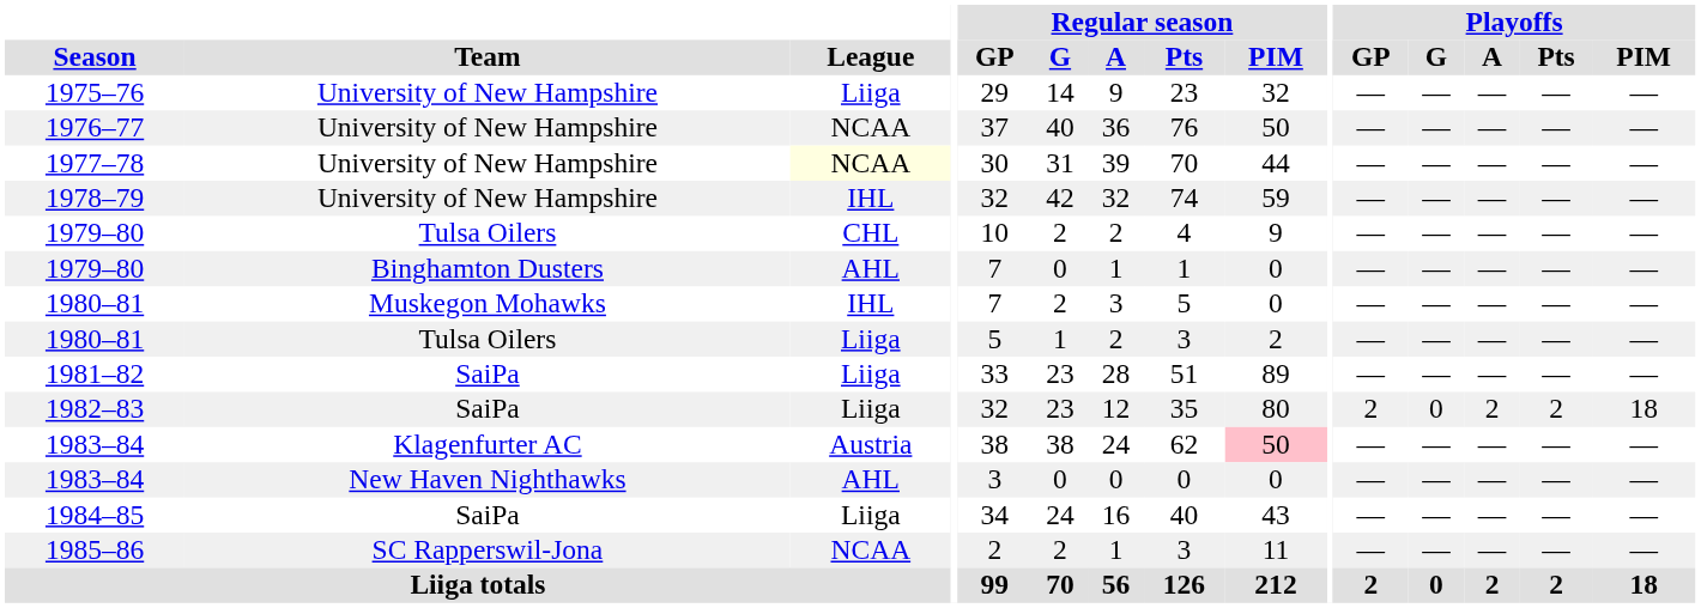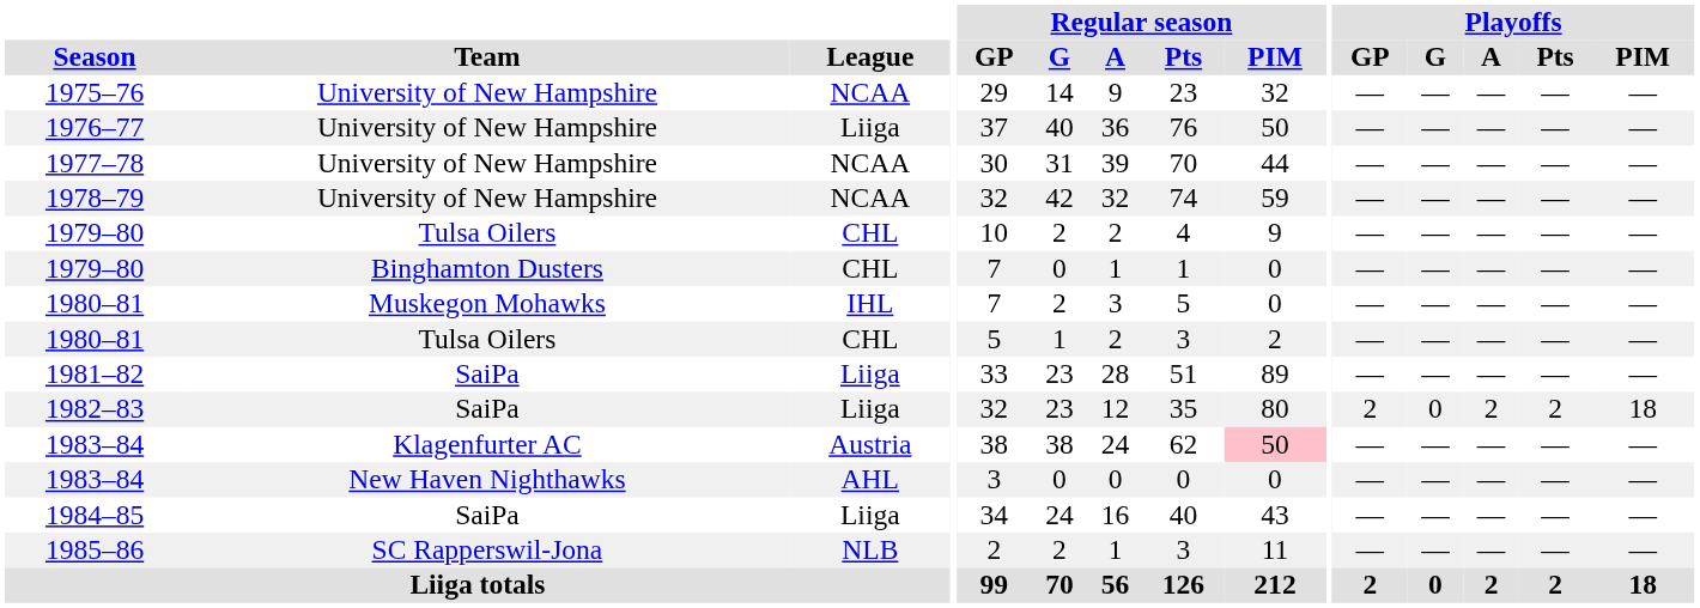1975–76 | League: Liiga -> NCAA
1976–77 | League: NCAA -> Liiga
1977–78 | League: lightyellow background -> no background
1978–79 | League: IHL -> NCAA
1979–80 / Binghamton Dusters | League: AHL -> CHL
1980–81 / Tulsa Oilers | League: Liiga -> CHL
1985–86 | League: NCAA -> NLB
